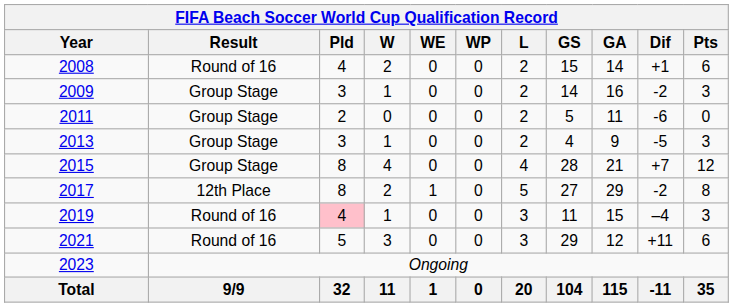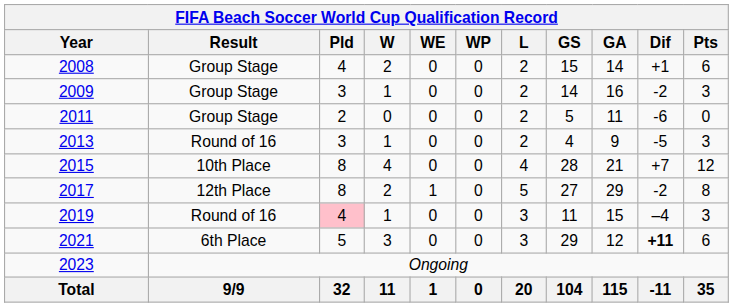2008 | Result: Round of 16 -> Group Stage
2013 | Result: Group Stage -> Round of 16
2015 | Result: Group Stage -> 10th Place
2021 | Result: Round of 16 -> 6th Place
2021 | Dif: normal -> bold
